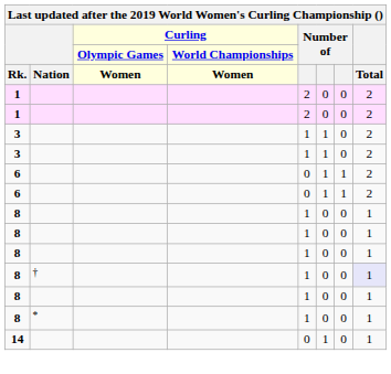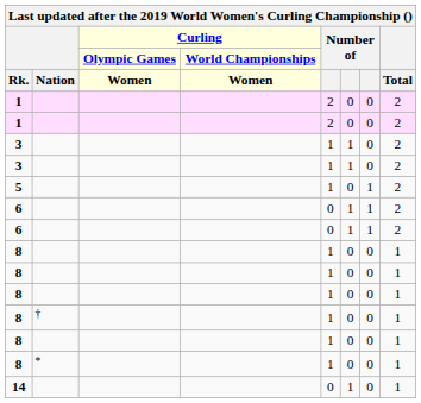+ row: 5 | 1 | 0 | 1 | 2
8 / † | Total: lavender background -> no background
